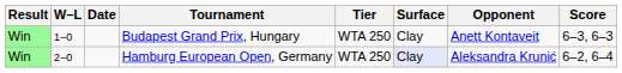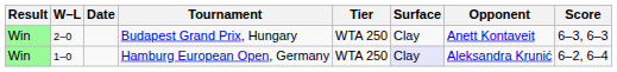Budapest Grand Prix, Hungary | W–L: 1–0 -> 2–0
Hamburg European Open, Germany | W–L: 2–0 -> 1–0
